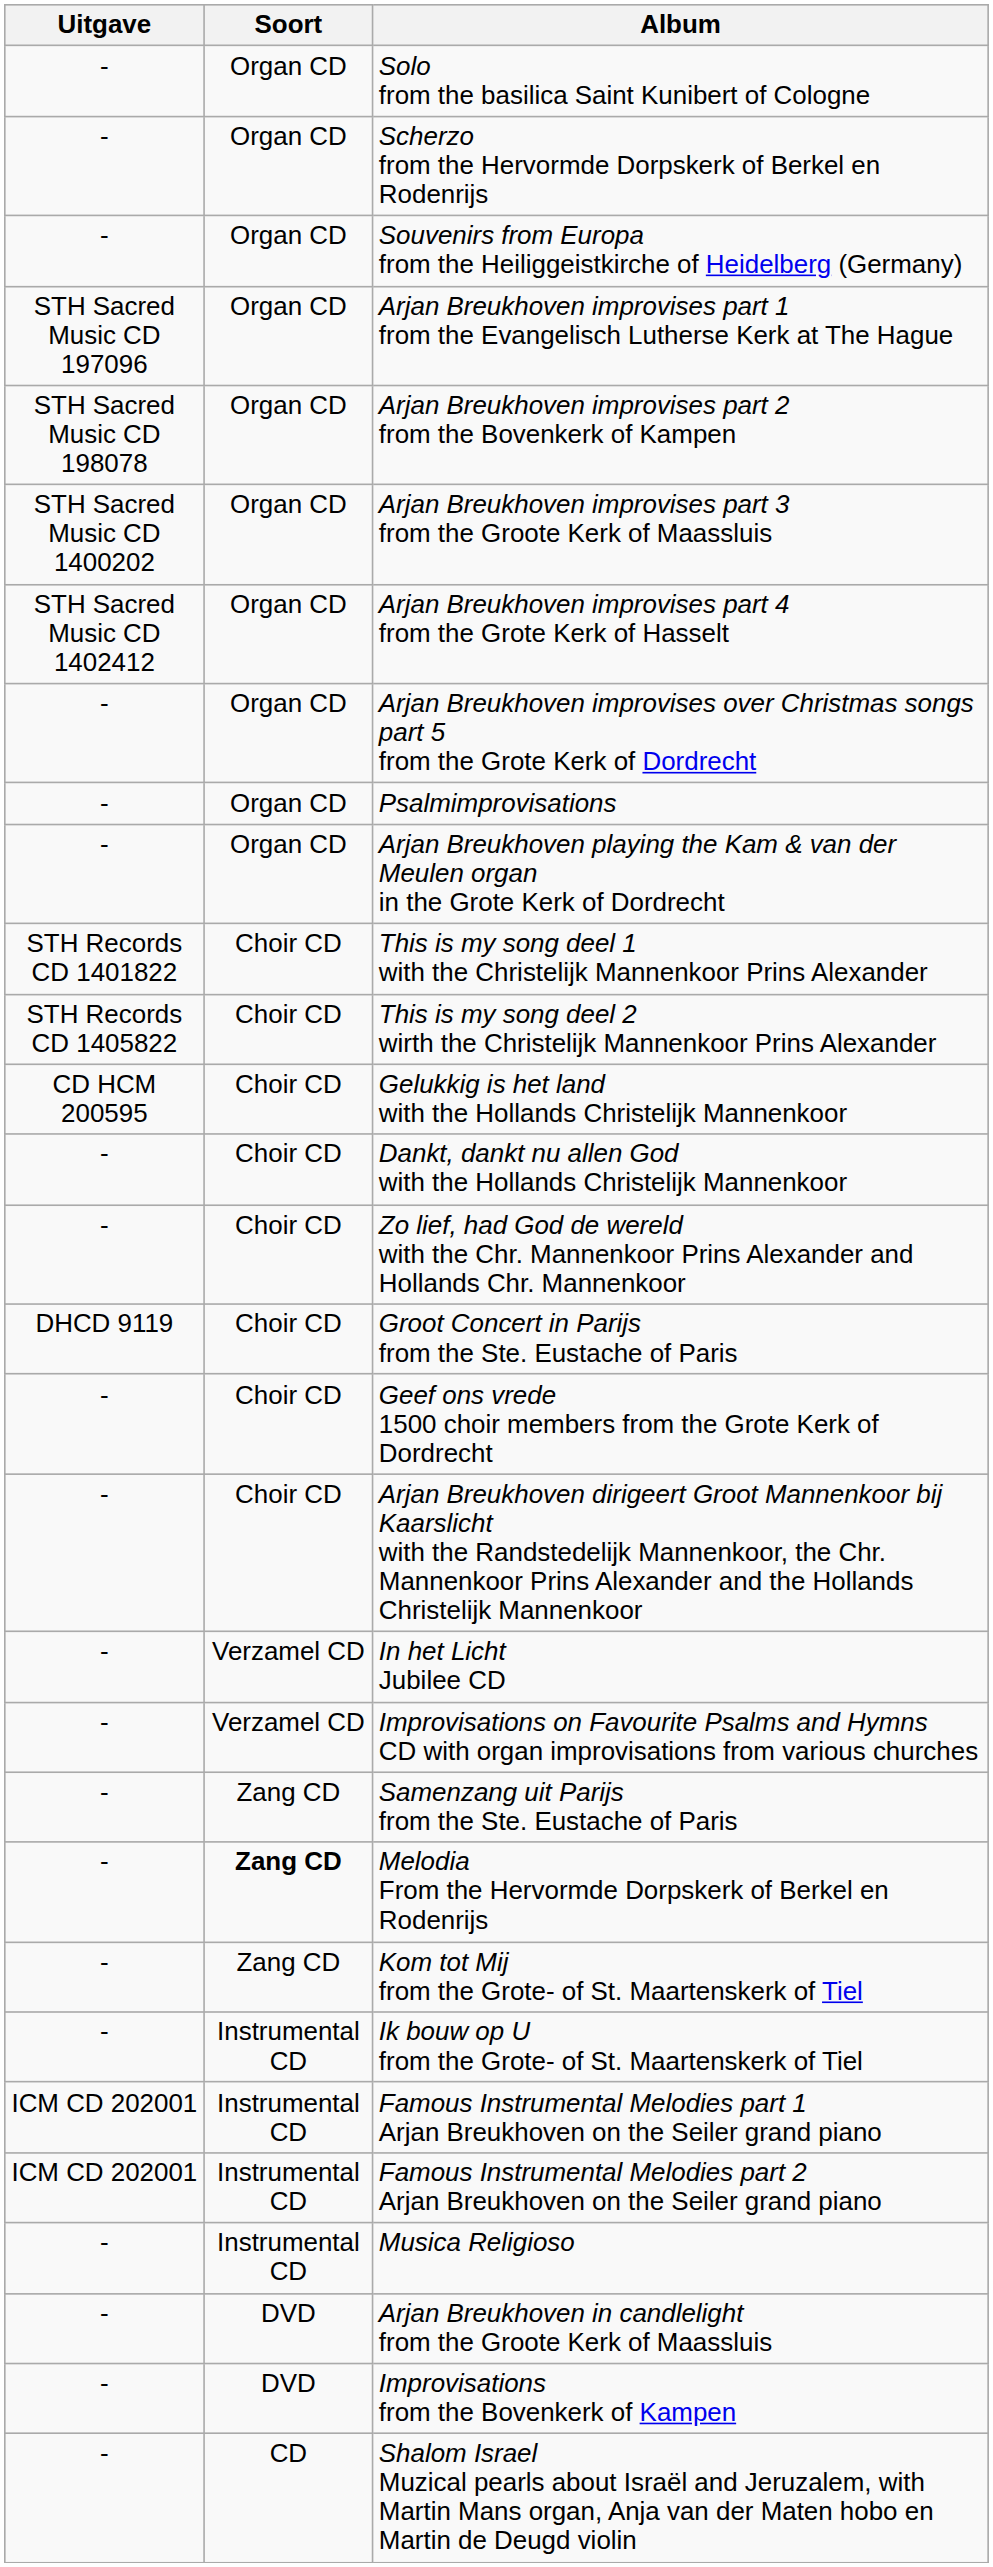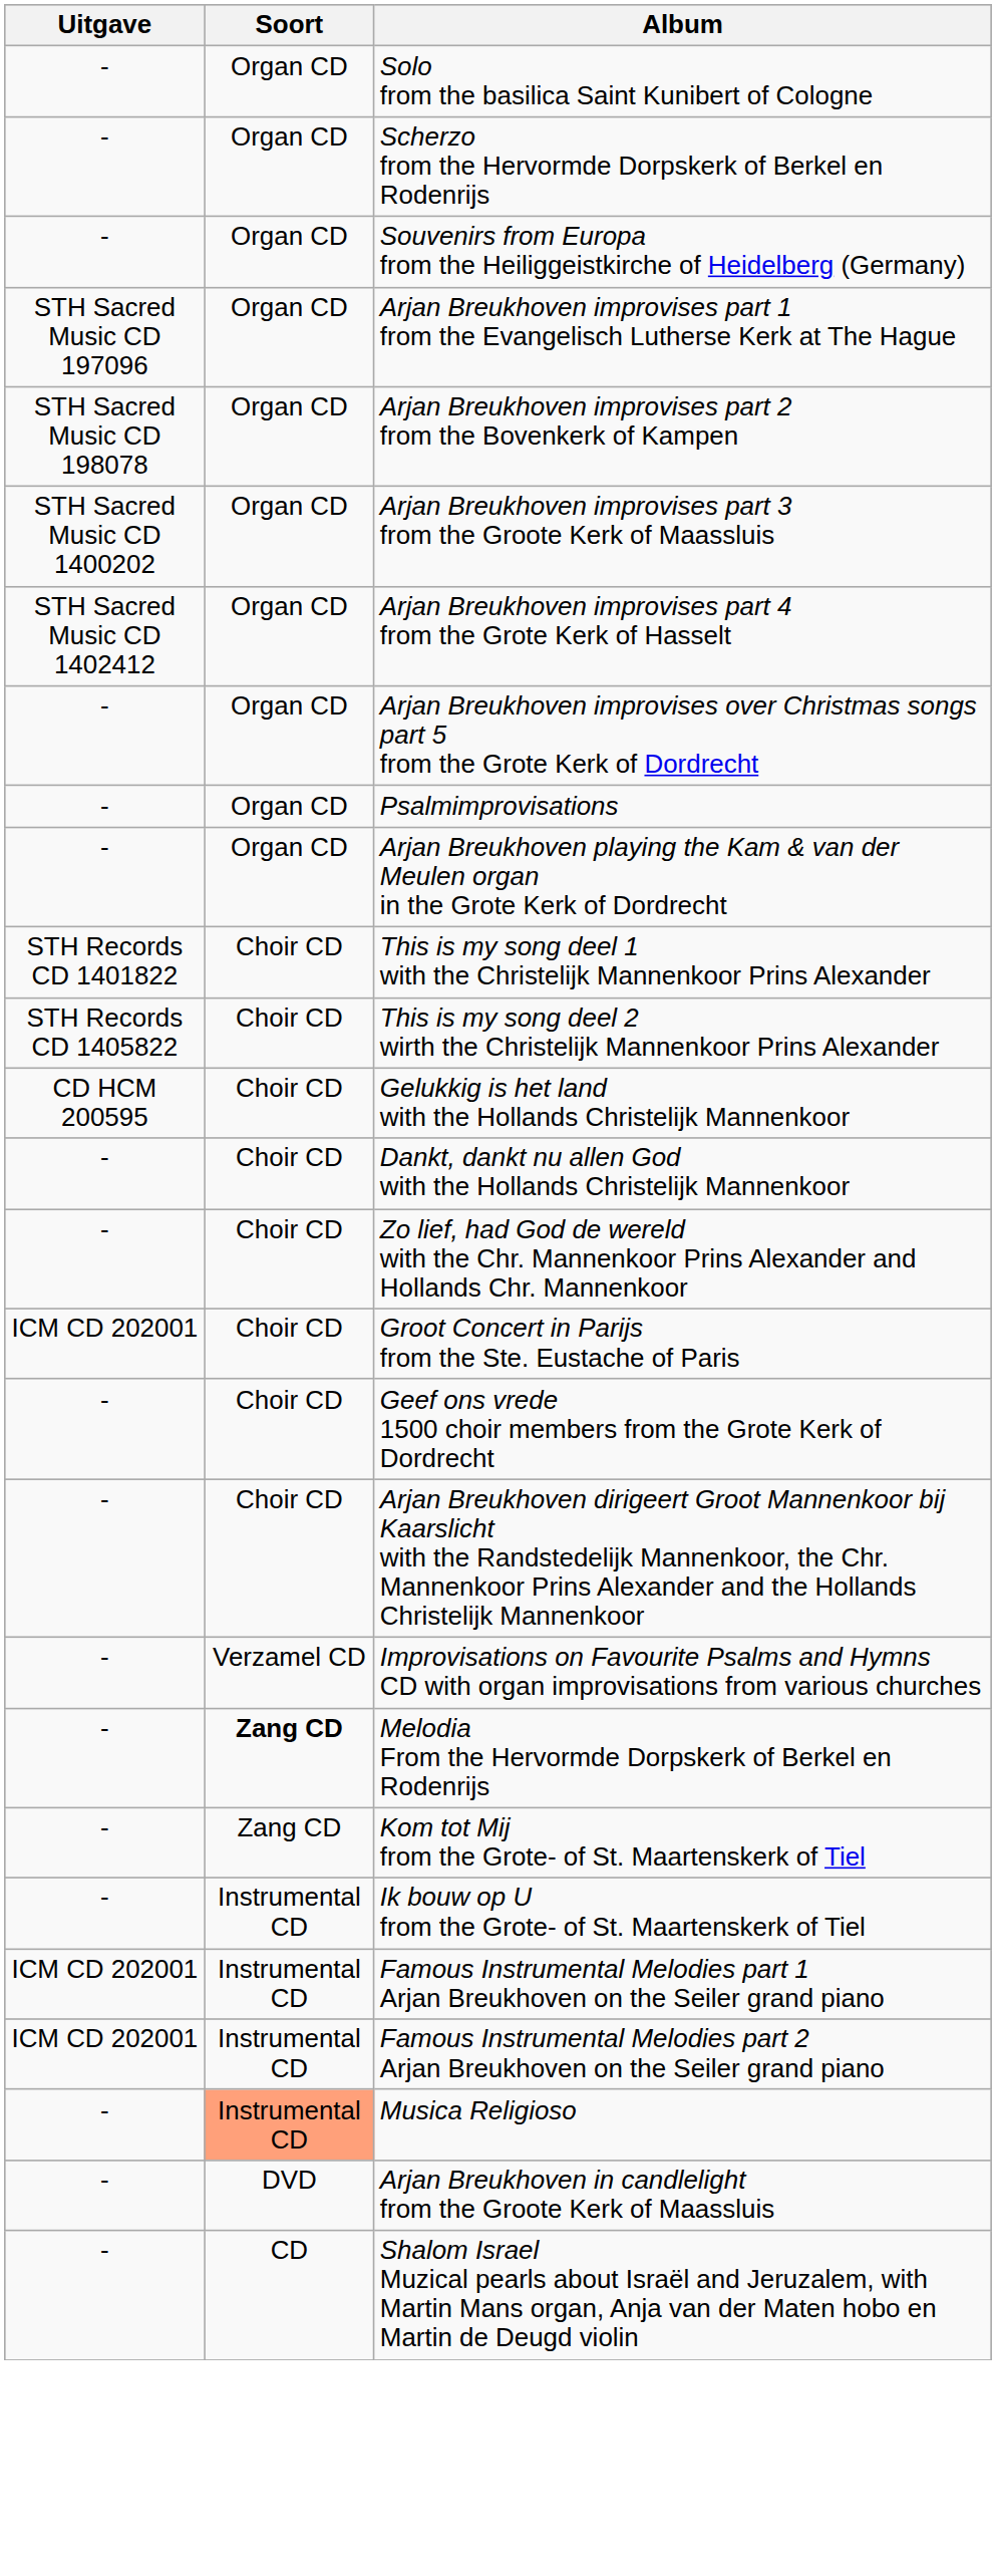Groot Concert in Parijs from the Ste. Eustache of Paris | Uitgave: DHCD 9119 -> ICM CD 202001
- row: - | Verzamel CD | In het Licht Jubilee CD
- row: - | Zang CD | Samenzang uit Parijs from the Ste. Eustache of Paris
Musica Religioso | Soort: no background -> lightsalmon background
- row: - | DVD | Improvisations from the Bovenkerk of Kampen
